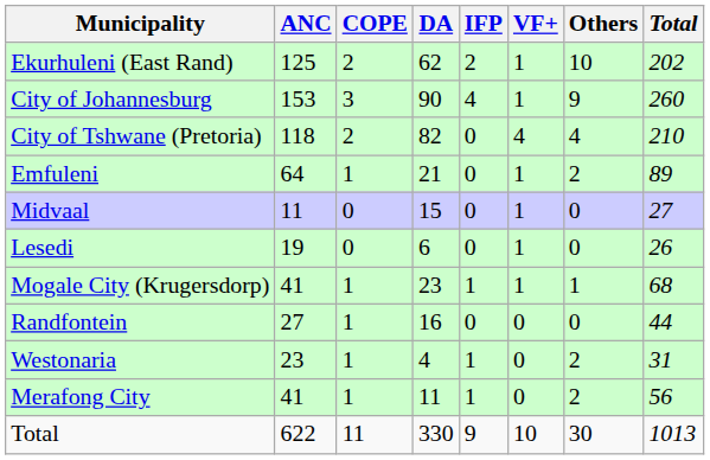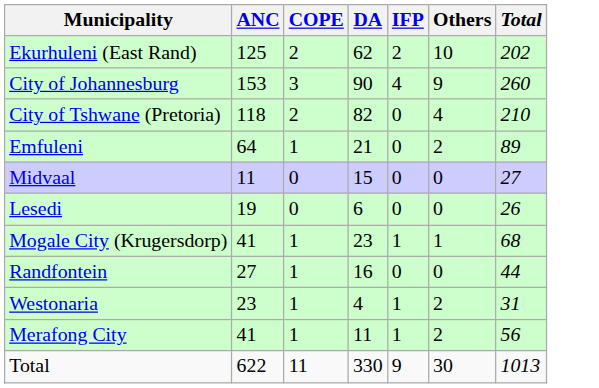- column: VF+ | 1 | 1 | 4 | 1 | 1 | 1 | 1 | 0 | 0 | 0 | 10
